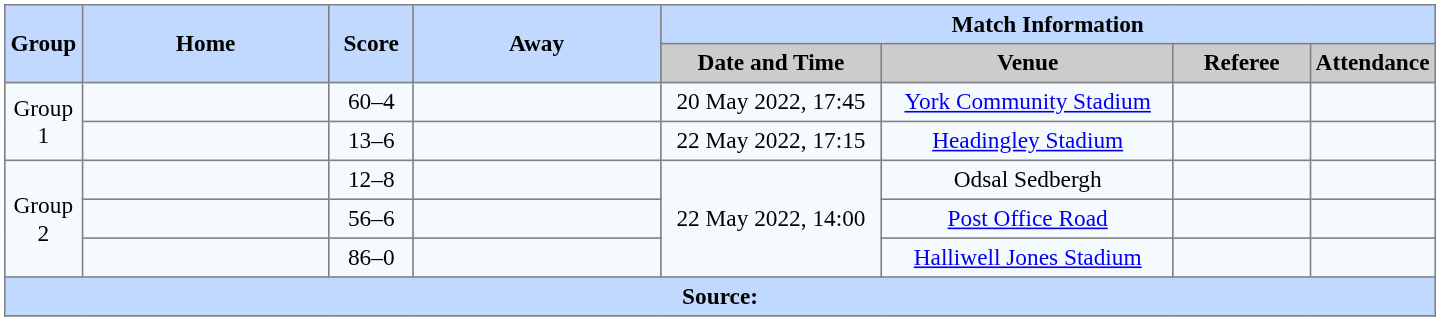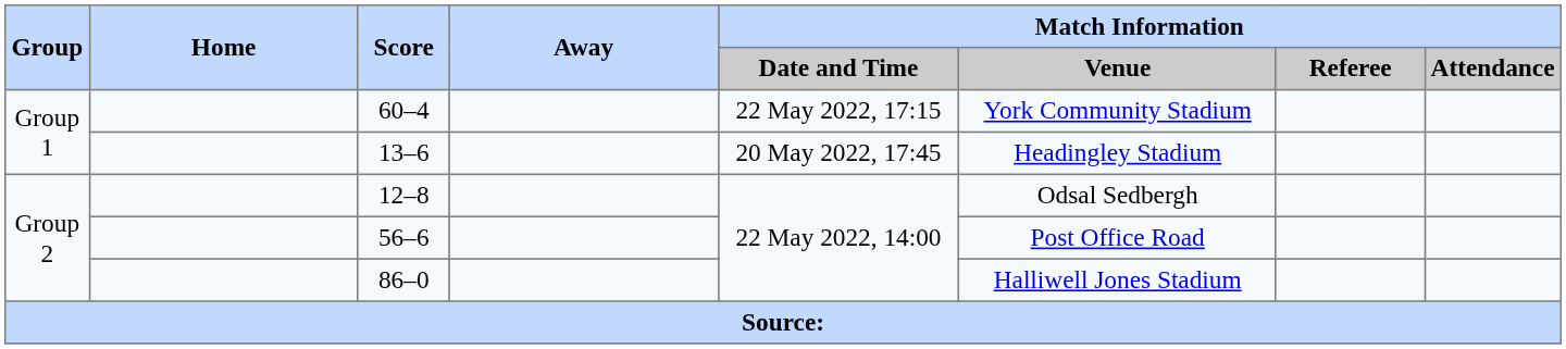60–4 | Match Information / Date and Time: 20 May 2022, 17:45 -> 22 May 2022, 17:15
13–6 | Match Information / Date and Time: 22 May 2022, 17:15 -> 20 May 2022, 17:45
